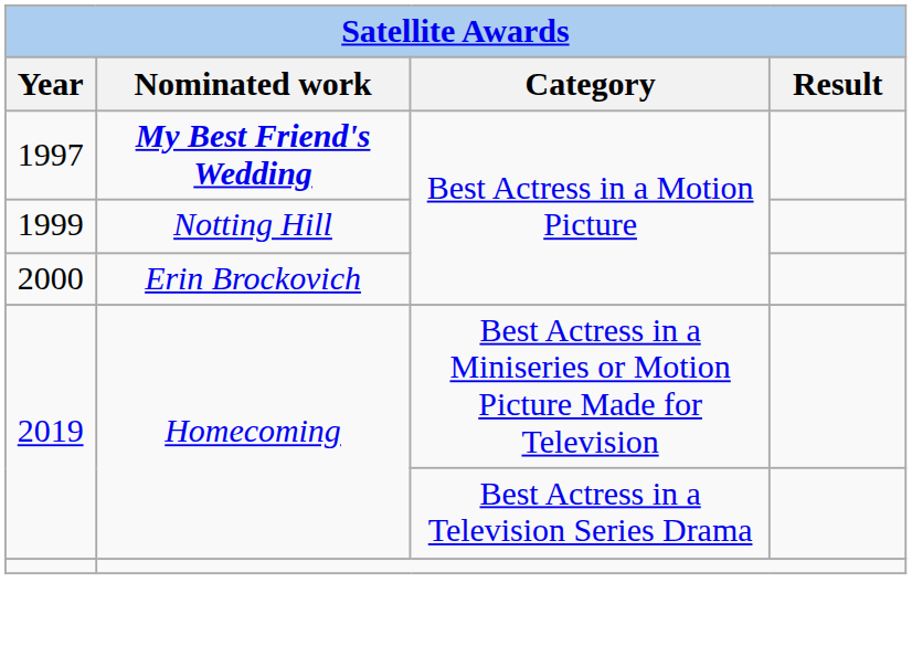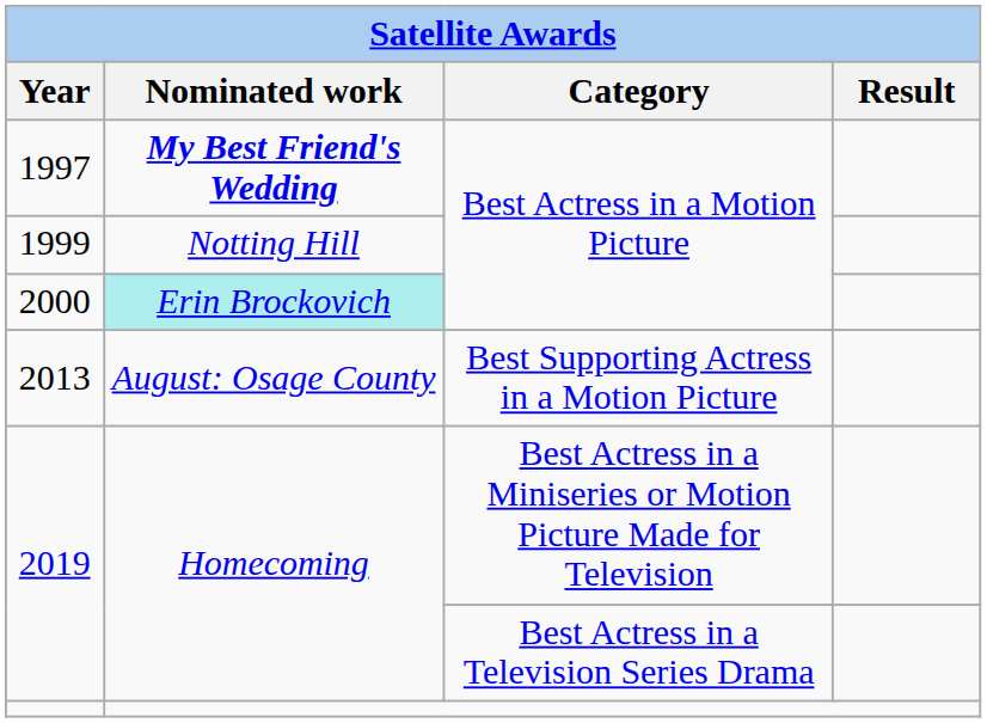2000 | Nominated work: no background -> paleturquoise background
+ row: 2013 | August: Osage County | Best Supporting Actress in a Motion Picture
